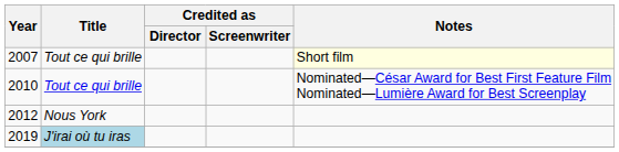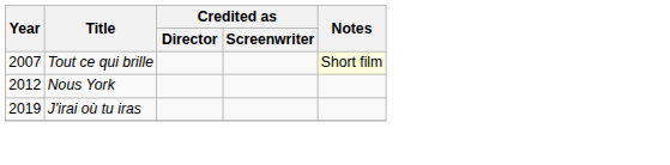- row: 2010 | Tout ce qui brille | Nominated—César Award for Best First Feature Film Nominated—Lumière Award for Best Screenplay
2019 | Title: lightblue background -> no background
